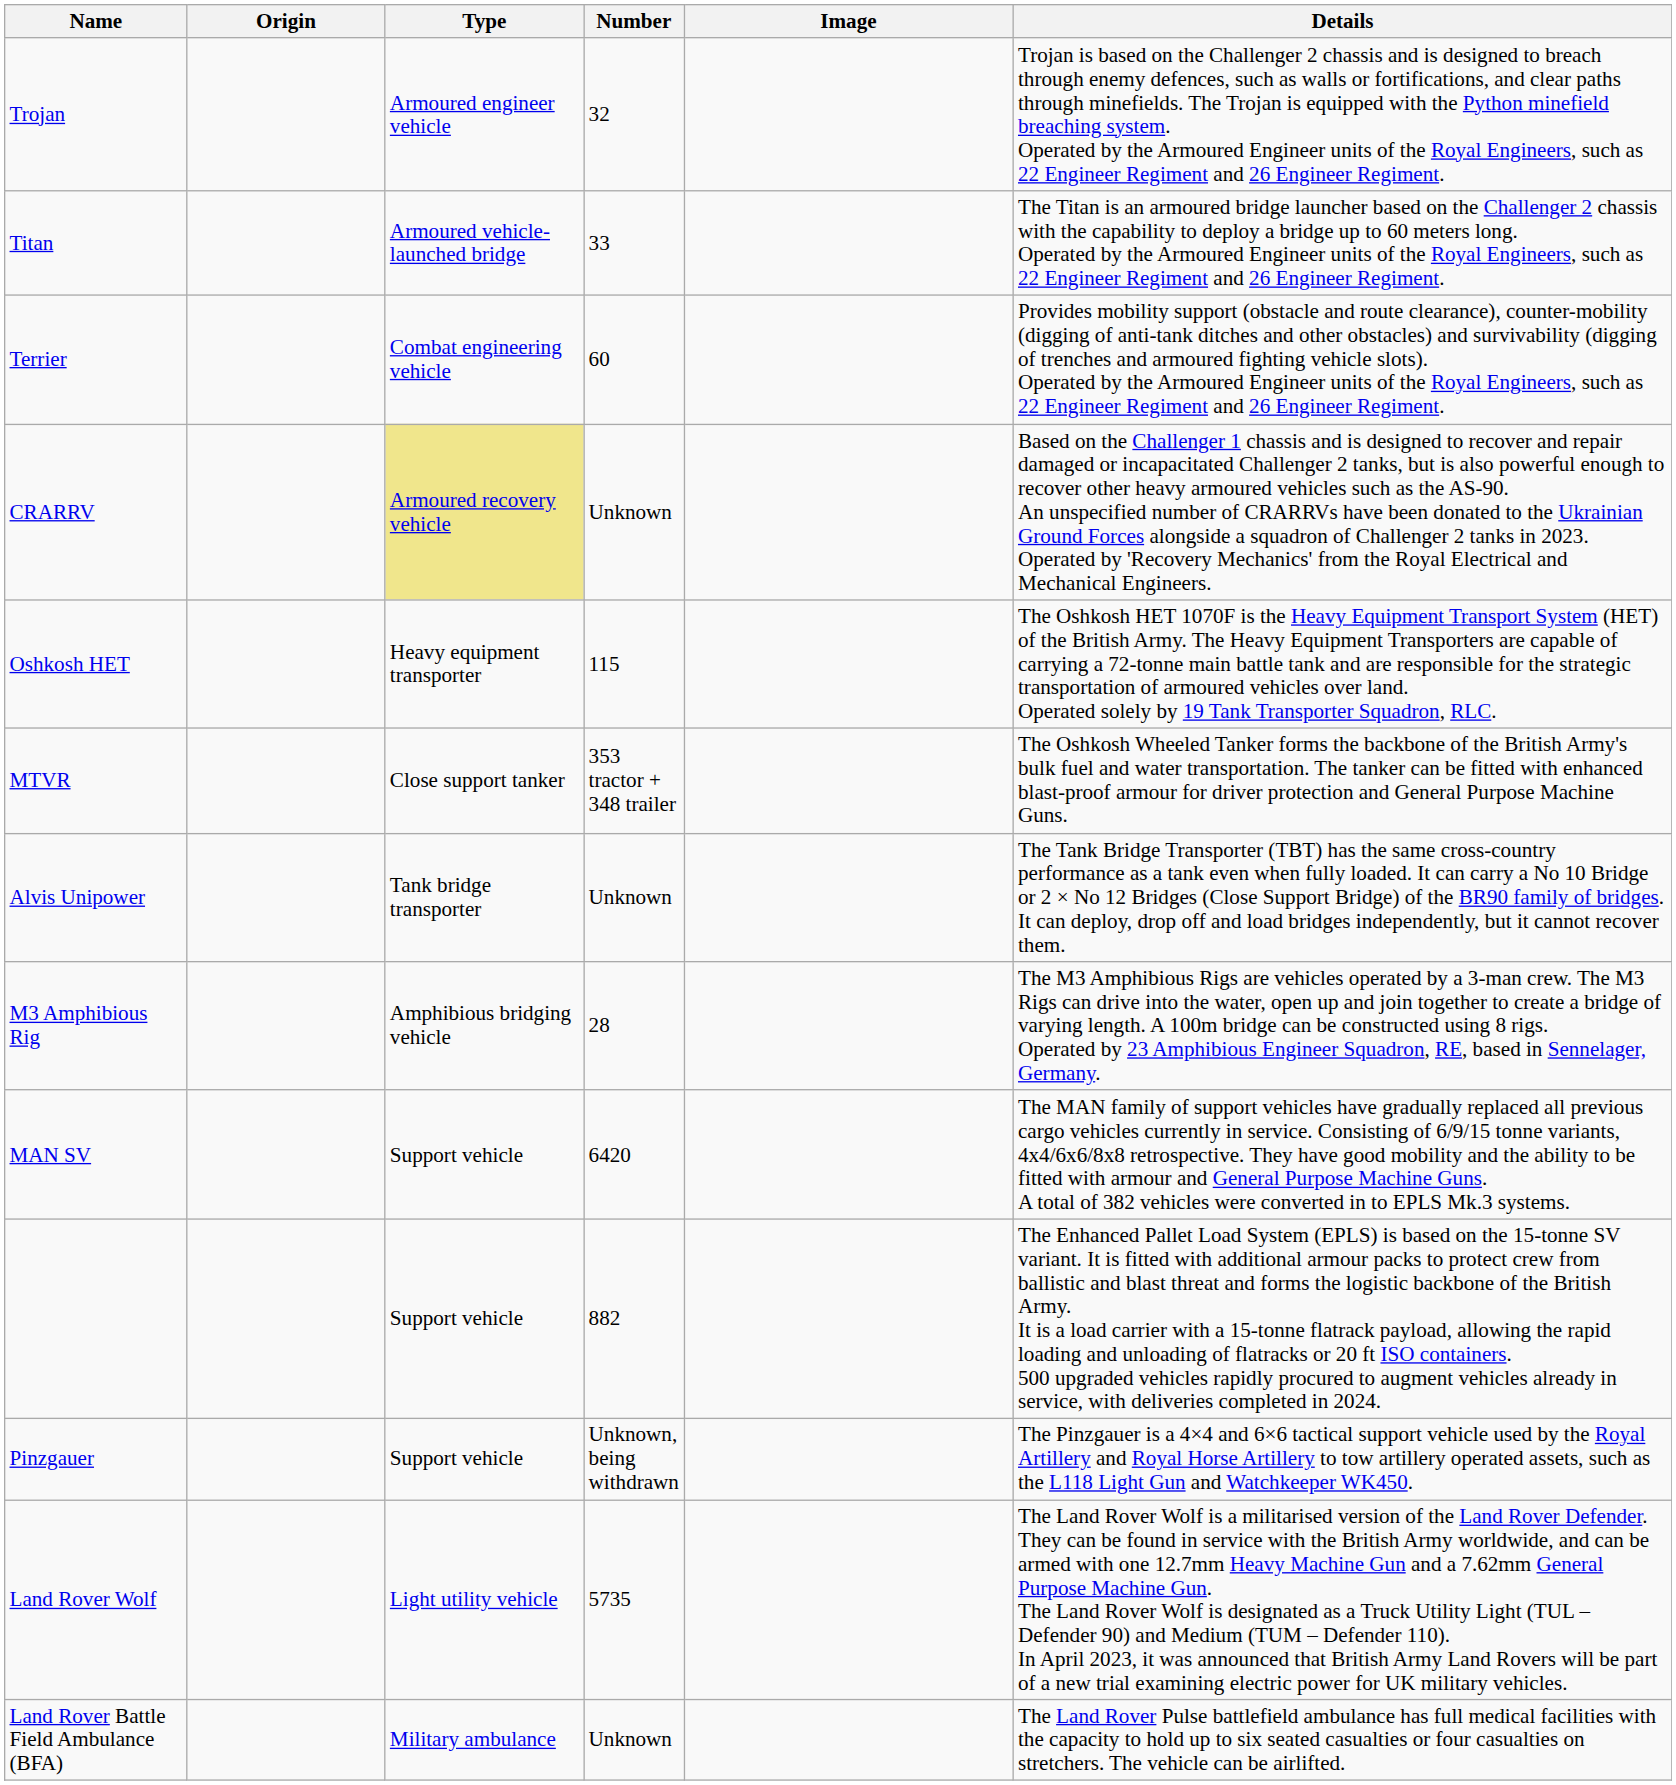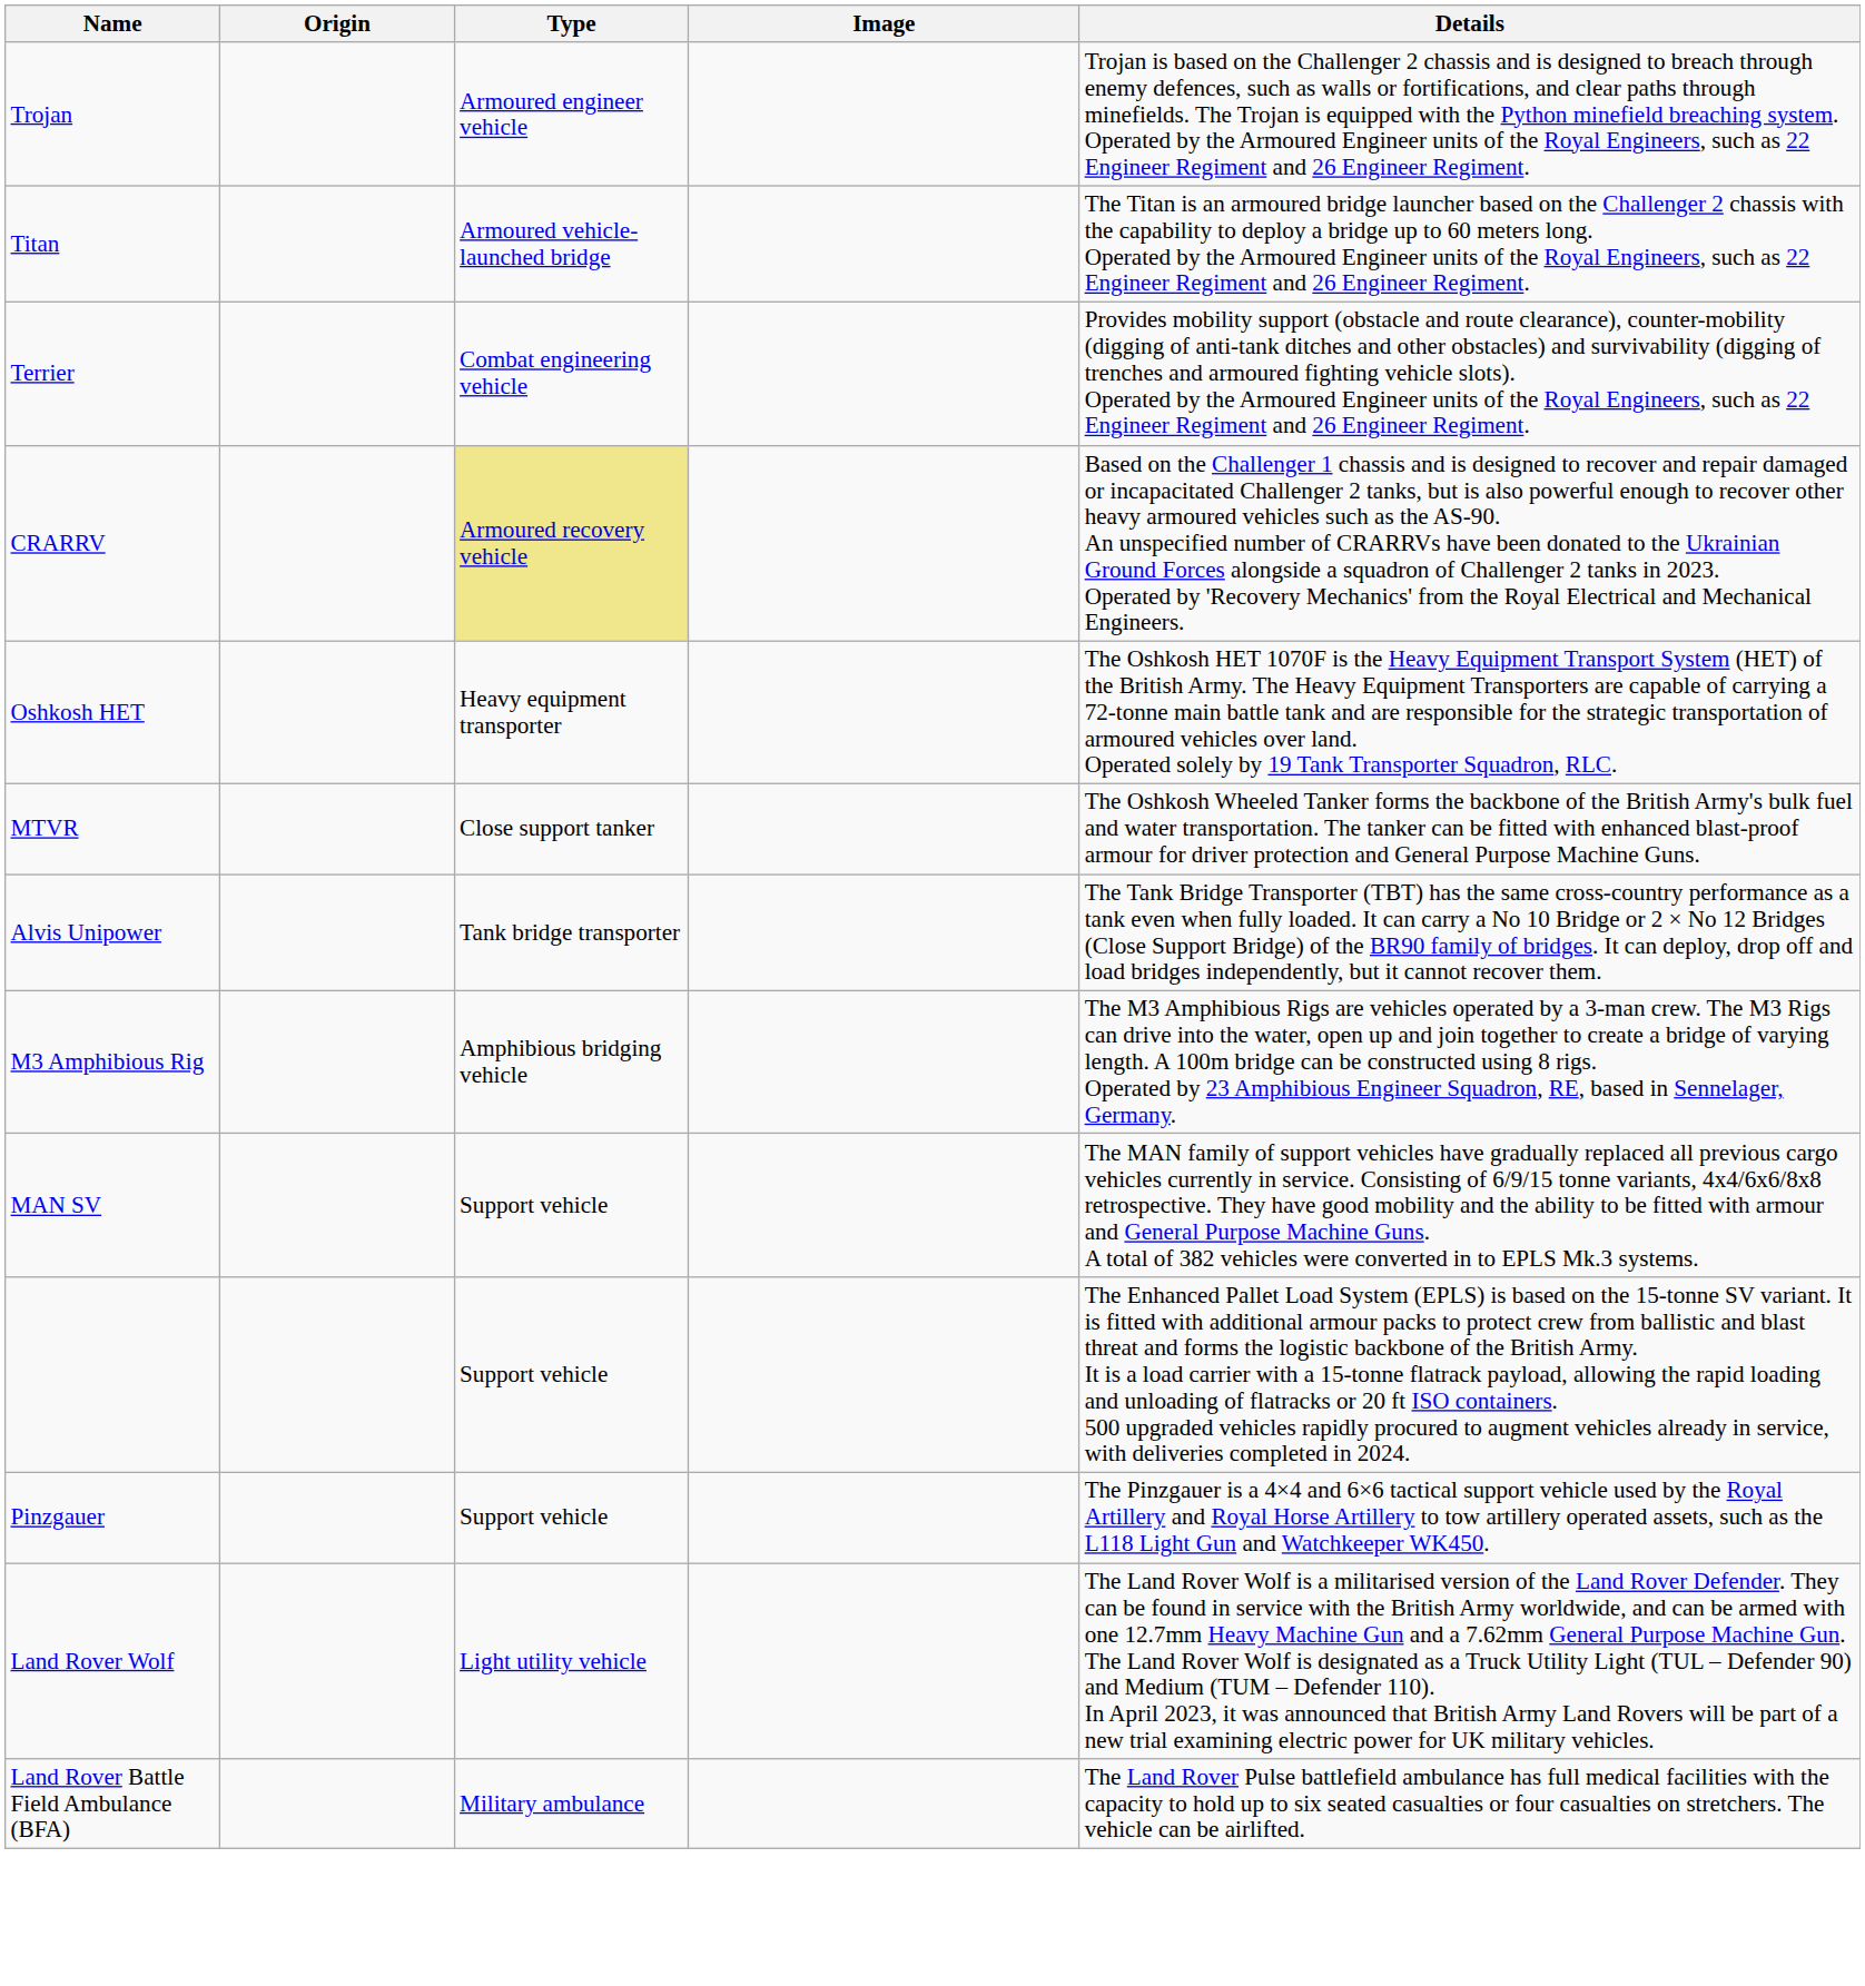- column: Number | 32 | 33 | 60 | Unknown | 115 | 353 tractor + 348 trailer | Unknown | 28 | 6420 | 882 | Unknown, being withdrawn | 5735 | Unknown
